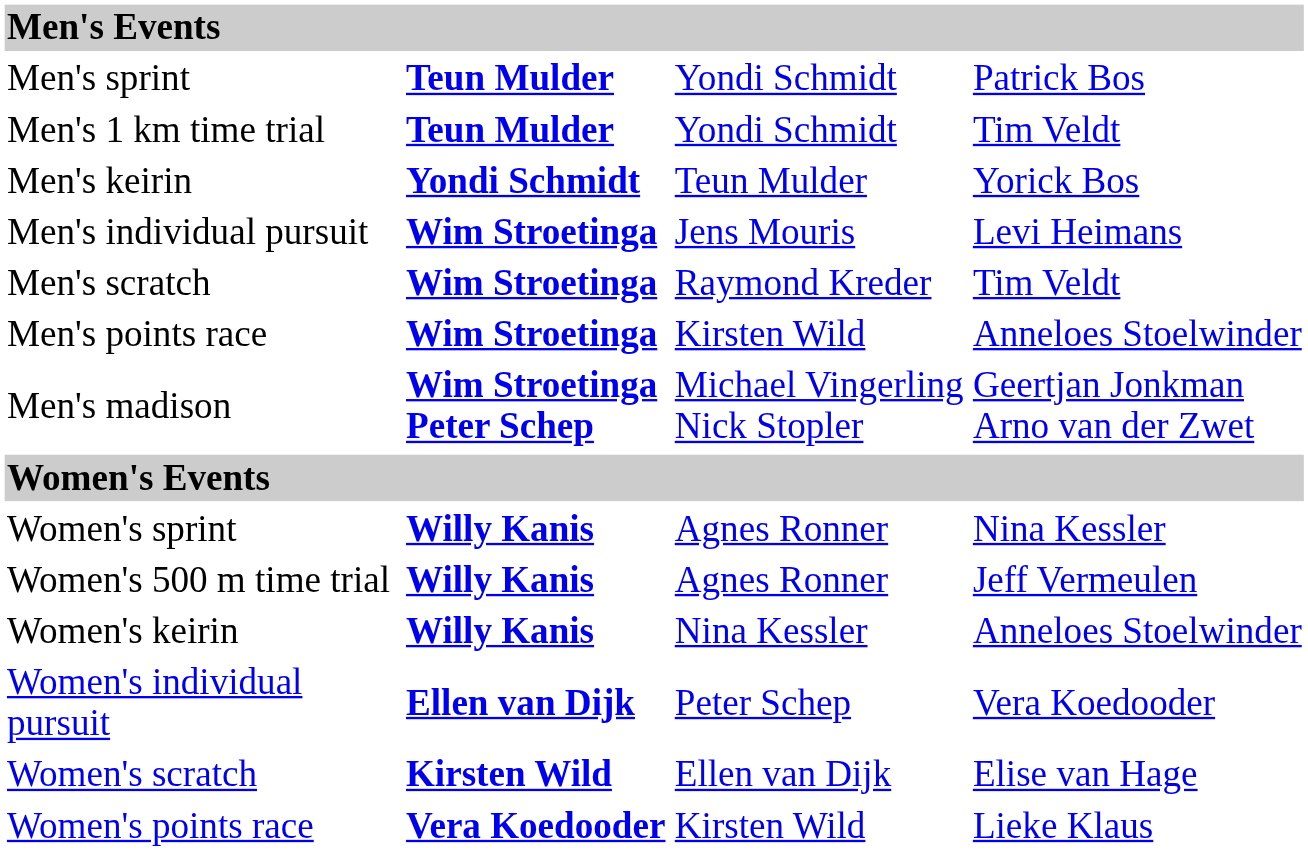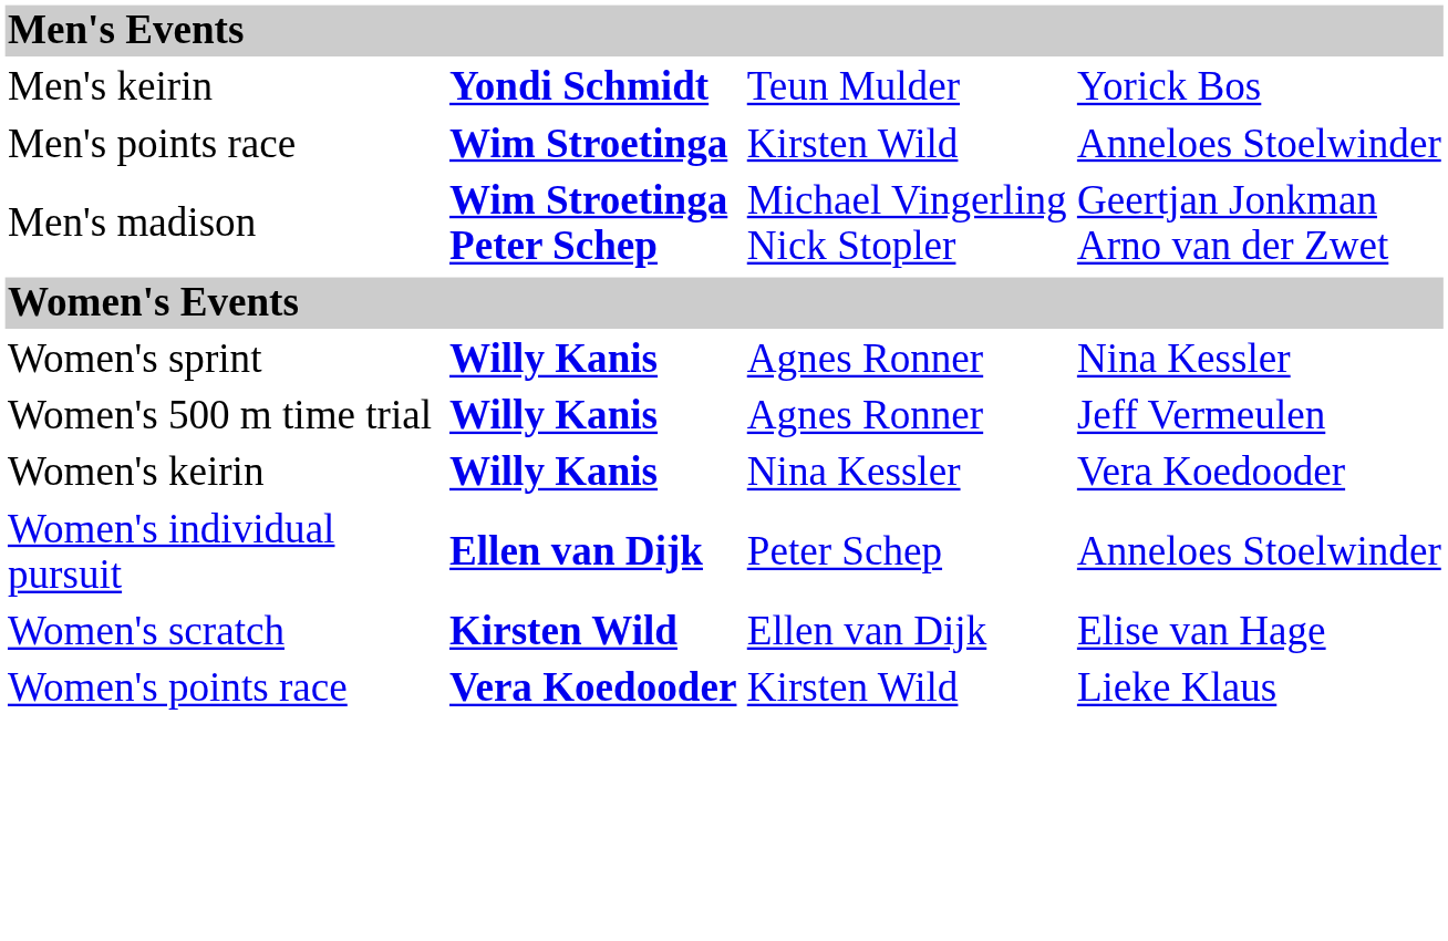- row: Men's sprint | Teun Mulder | Yondi Schmidt | Patrick Bos
- row: Men's 1 km time trial | Teun Mulder | Yondi Schmidt | Tim Veldt
- row: Men's individual pursuit | Wim Stroetinga | Jens Mouris | Levi Heimans
- row: Men's scratch | Wim Stroetinga | Raymond Kreder | Tim Veldt
Women's keirin | column 4: Anneloes Stoelwinder -> Vera Koedooder
Women's individual pursuit | column 4: Vera Koedooder -> Anneloes Stoelwinder
